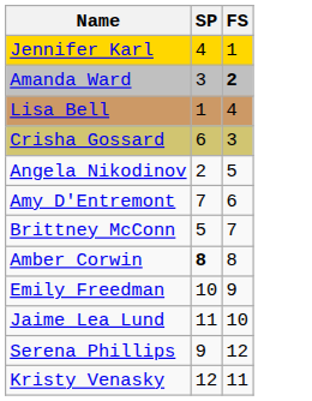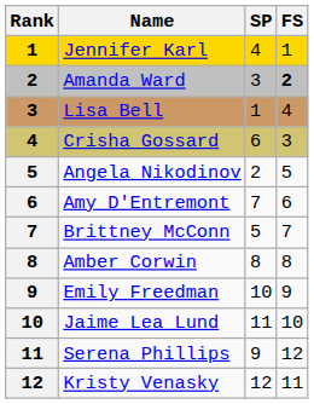+ column: Rank | 1 | 2 | 3 | 4 | 5 | 6 | 7 | 8 | 9 | 10 | 11 | 12
Amber Corwin | SP: bold -> normal
